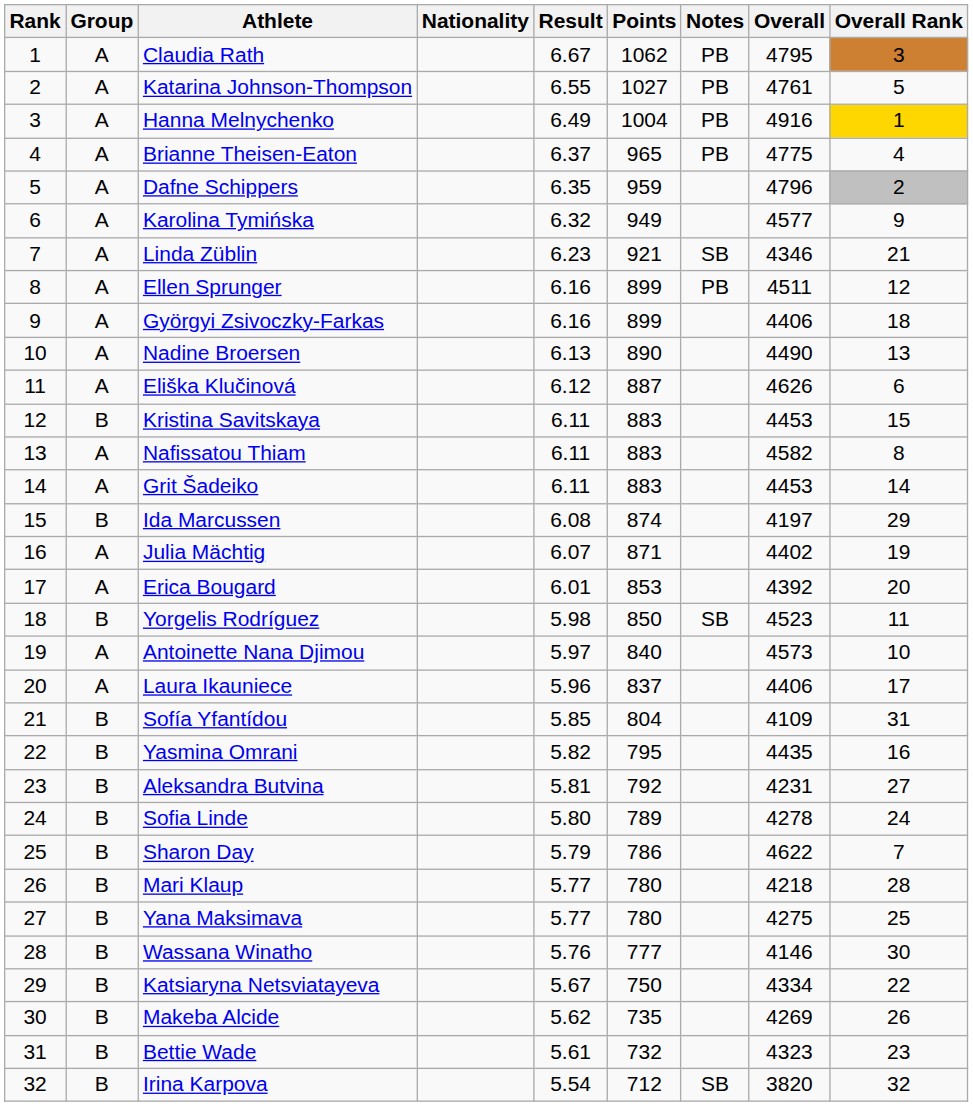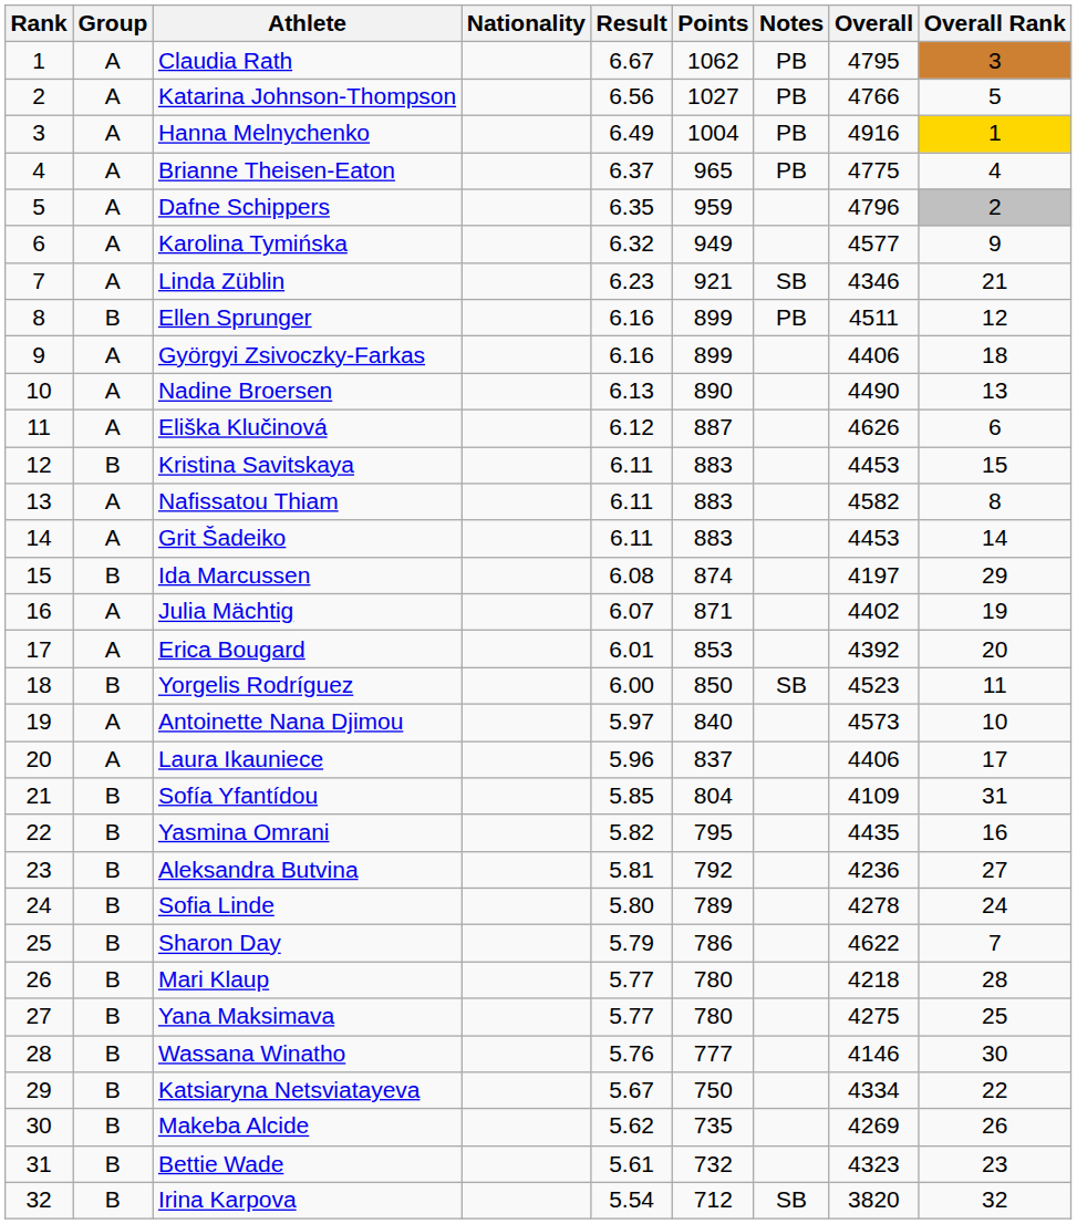Katarina Johnson-Thompson | Result: 6.55 -> 6.56
Katarina Johnson-Thompson | Overall: 4761 -> 4766
Ellen Sprunger | Group: A -> B
Yorgelis Rodríguez | Result: 5.98 -> 6.00
Aleksandra Butvina | Overall: 4231 -> 4236
